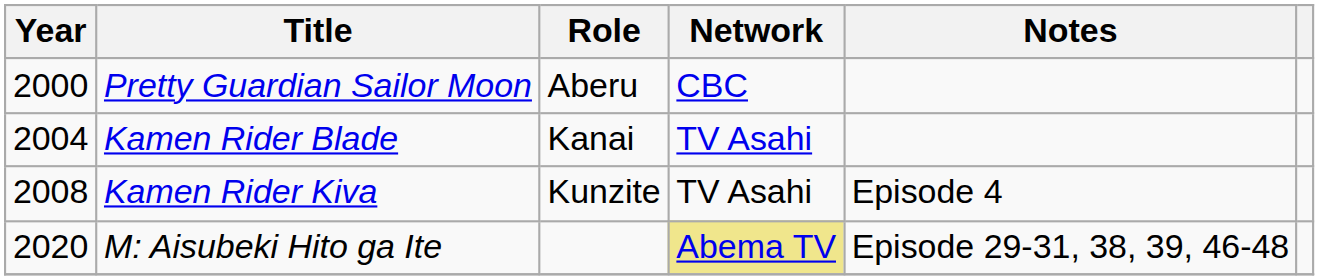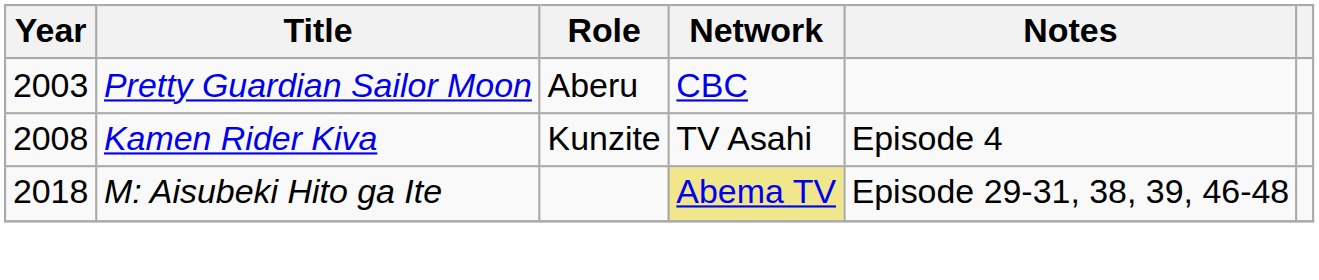Pretty Guardian Sailor Moon | Year: 2000 -> 2003
- row: 2004 | Kamen Rider Blade | Kanai | TV Asahi
M: Aisubeki Hito ga Ite | Year: 2020 -> 2018
